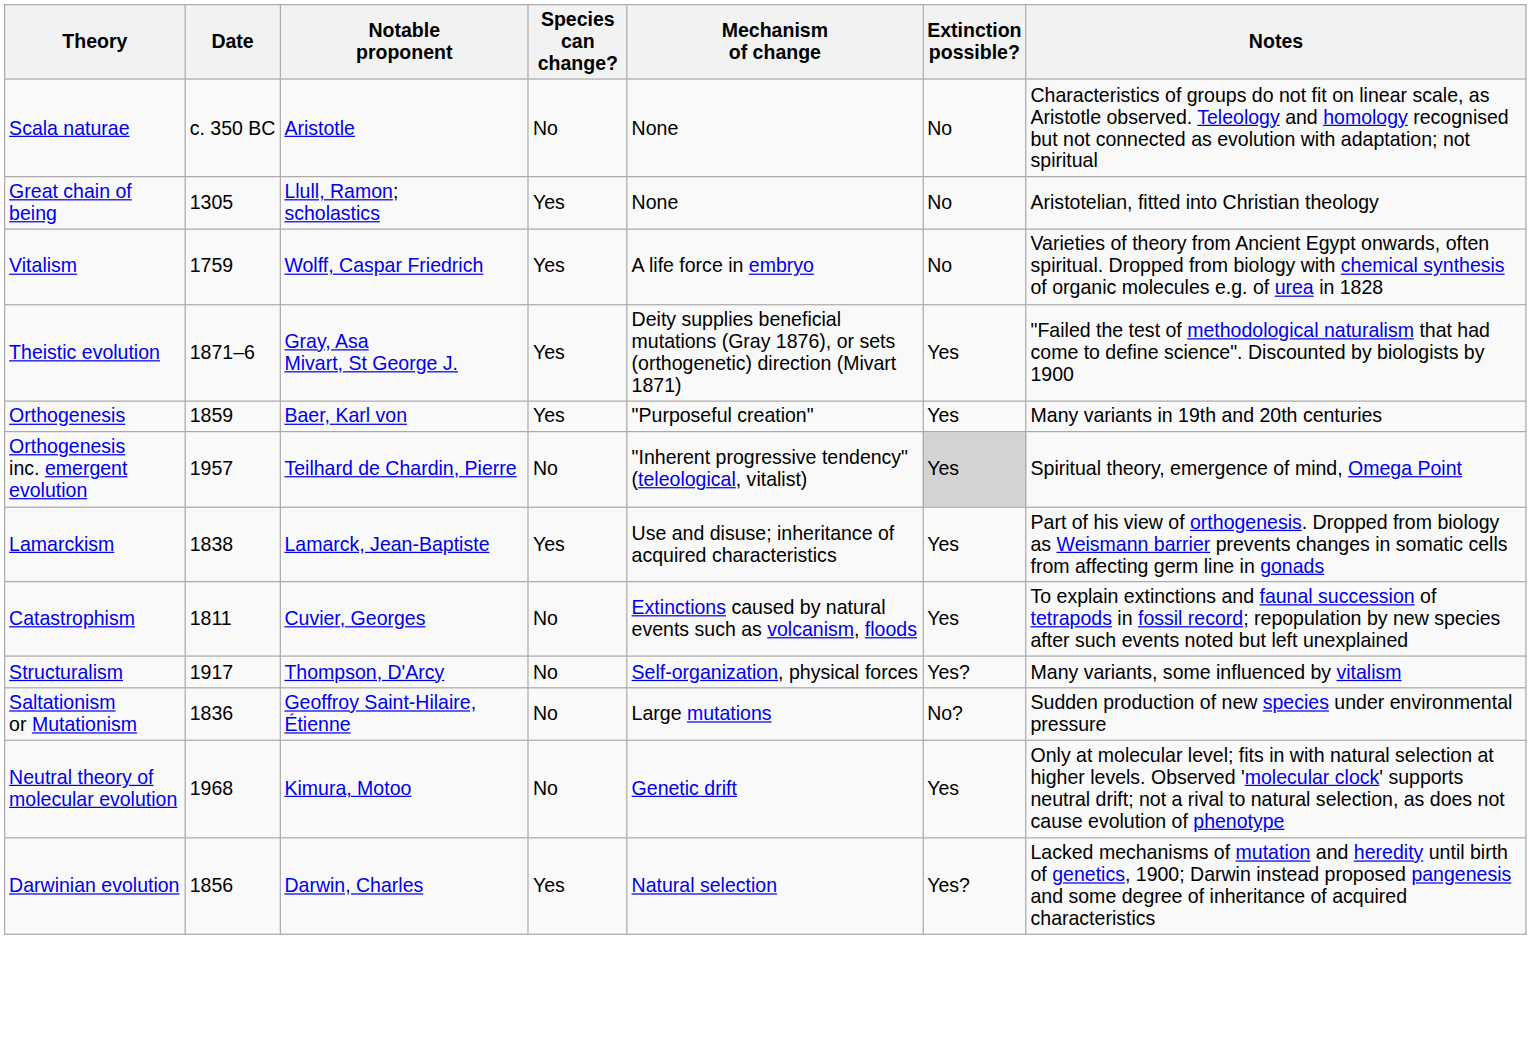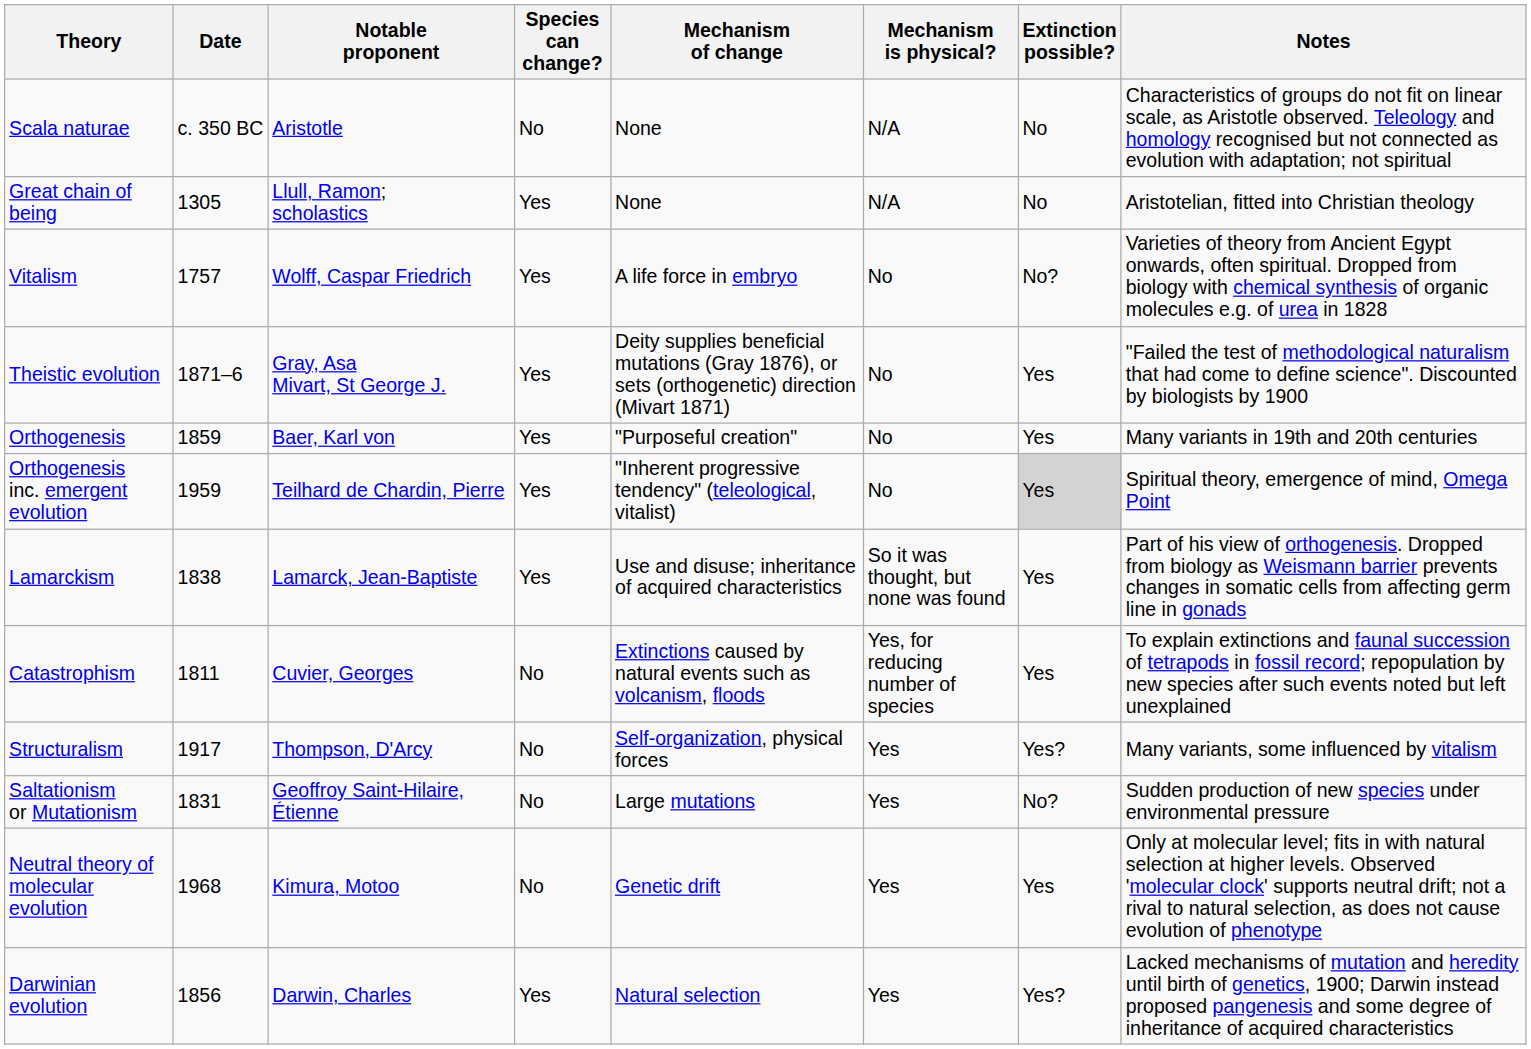+ column: Mechanism is physical? | N/A | N/A | No | No | No | No | So it was thought, but none was found | Yes, for reducing number of species | Yes | Yes | Yes | Yes
Vitalism | Date: 1759 -> 1757
Vitalism | Extinction possible?: No -> No?
Orthogenesis inc. emergent evolution | Date: 1957 -> 1959
Orthogenesis inc. emergent evolution | Species can change?: No -> Yes
Saltationism or Mutationism | Date: 1836 -> 1831
